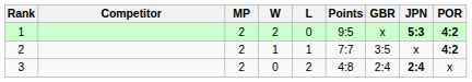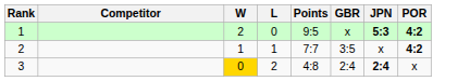- column: MP | 2 | 2 | 2
3 | W: no background -> gold background
